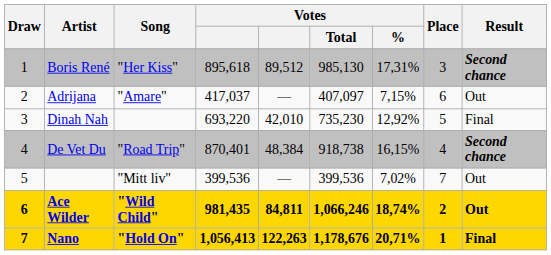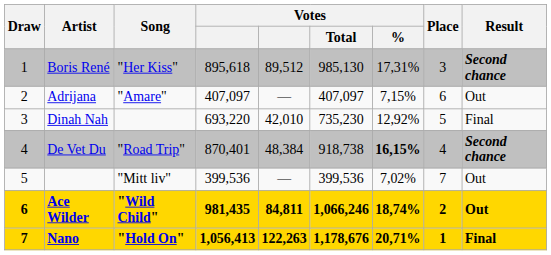Adrijana | column 4: 417,037 -> 407,097
De Vet Du | Votes / %: normal -> bold
